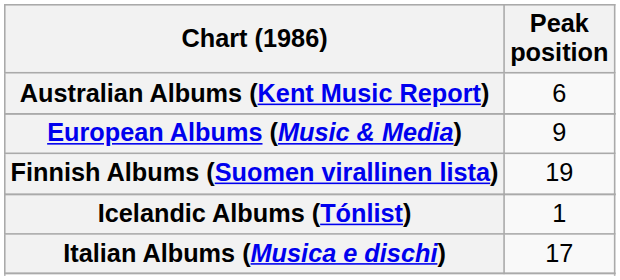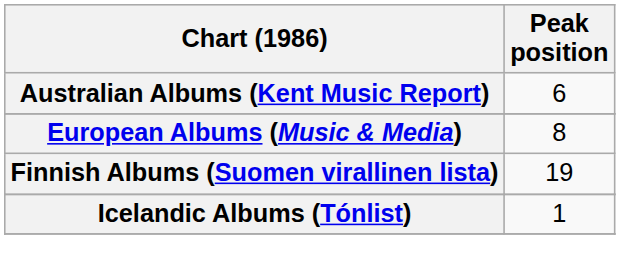European Albums (Music & Media) | Peak position: 9 -> 8
- row: Italian Albums (Musica e dischi) | 17
